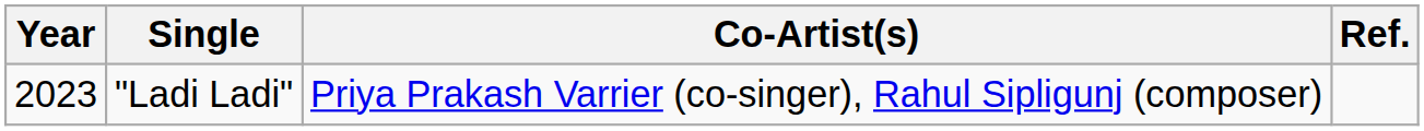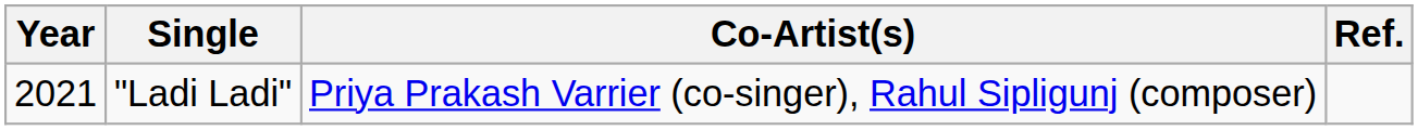"Ladi Ladi" | Year: 2023 -> 2021
